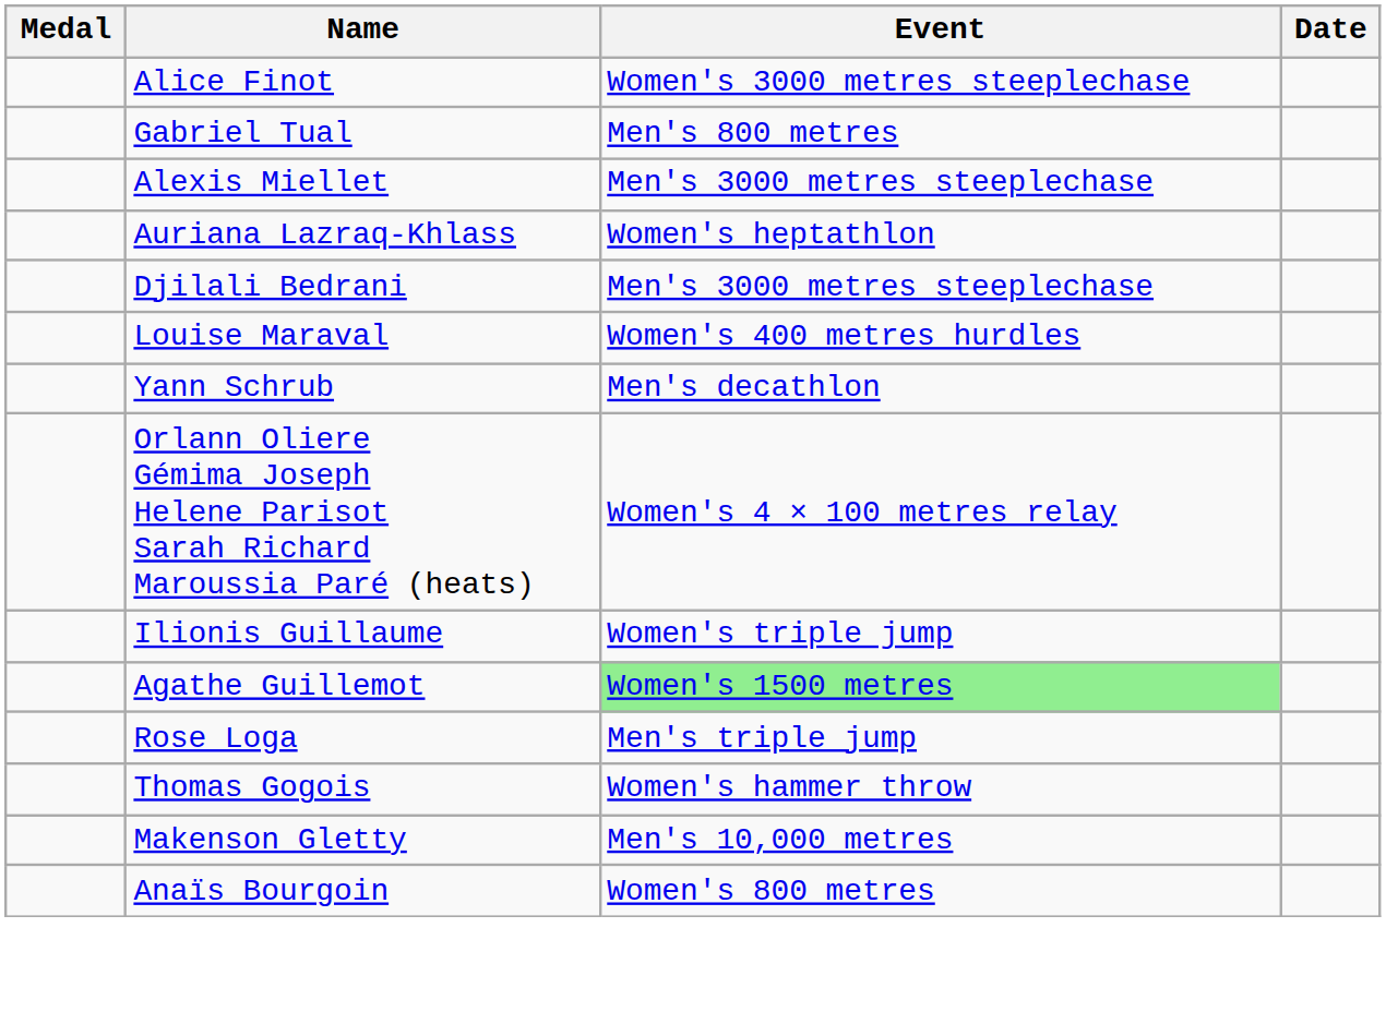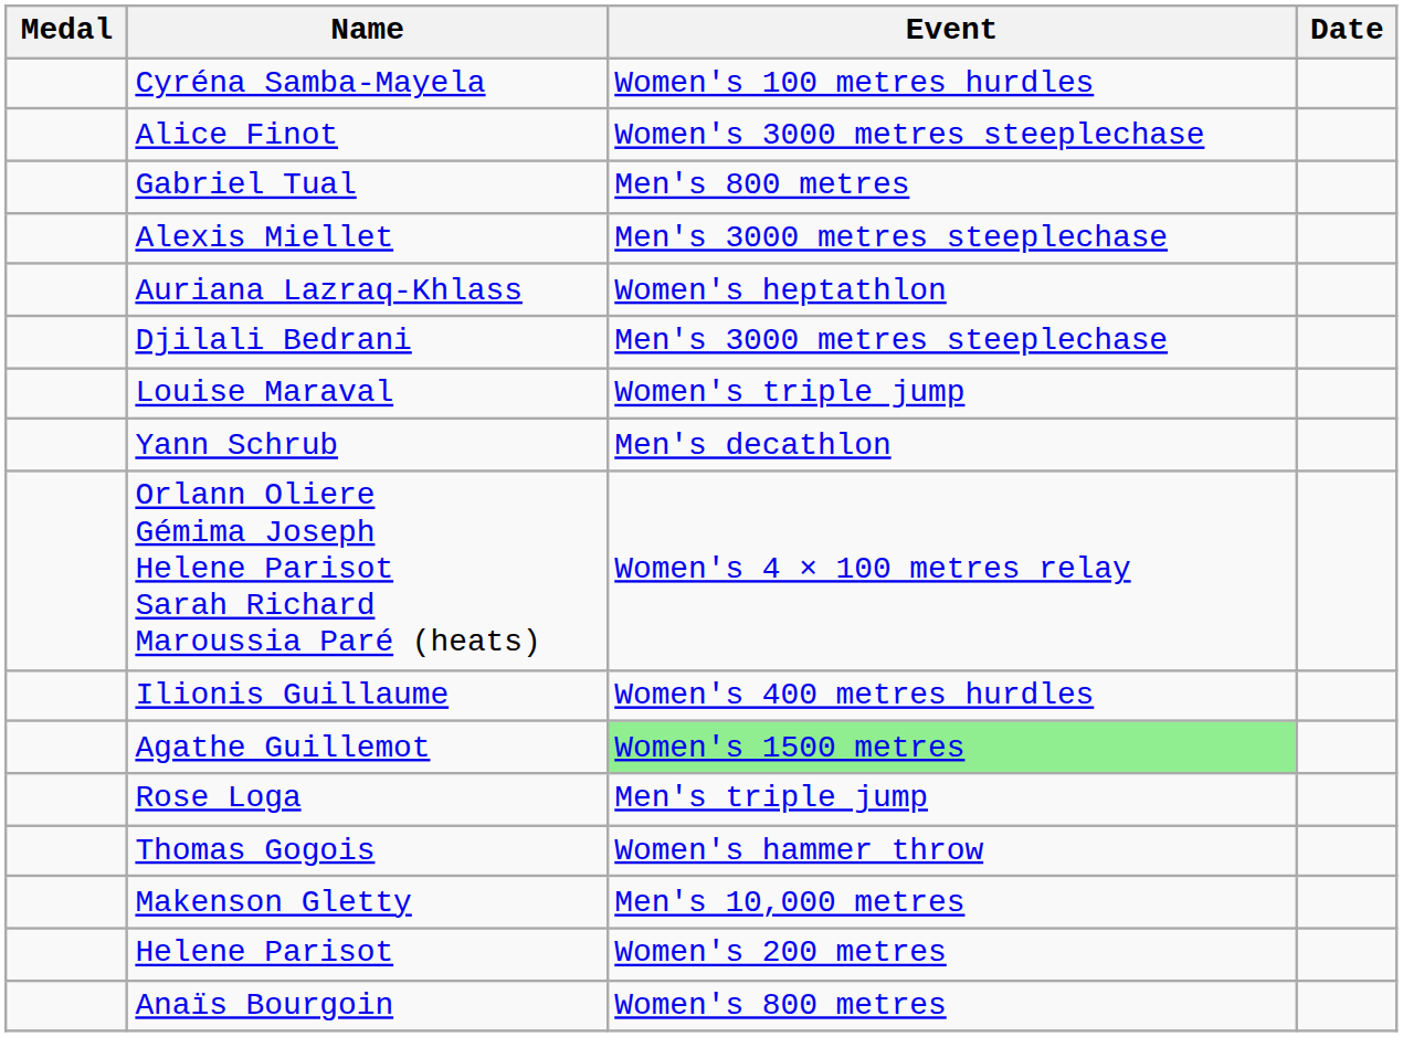+ row: Cyréna Samba-Mayela | Women's 100 metres hurdles
Louise Maraval | Event: Women's 400 metres hurdles -> Women's triple jump
Ilionis Guillaume | Event: Women's triple jump -> Women's 400 metres hurdles
+ row: Helene Parisot | Women's 200 metres
